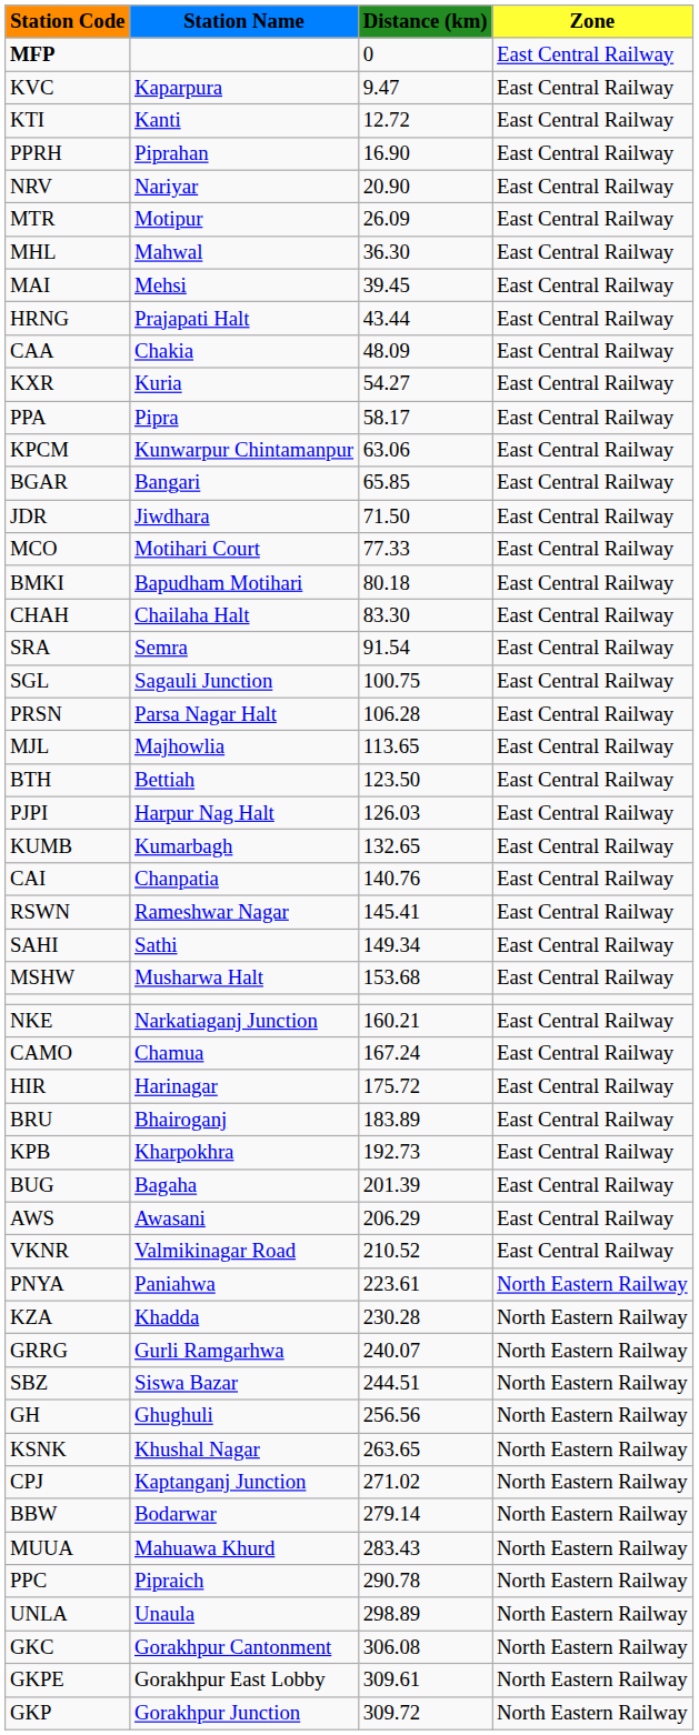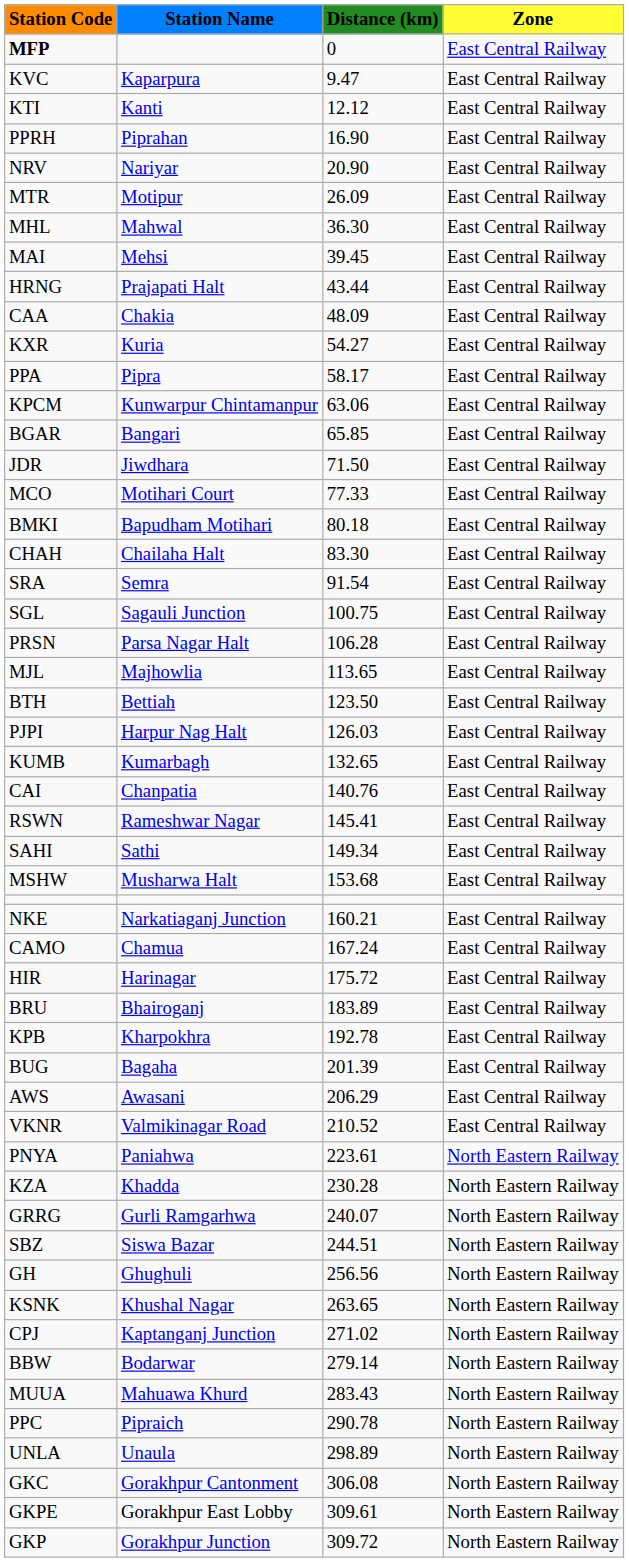KTI | Distance (km): 12.72 -> 12.12
KPB | Distance (km): 192.73 -> 192.78
